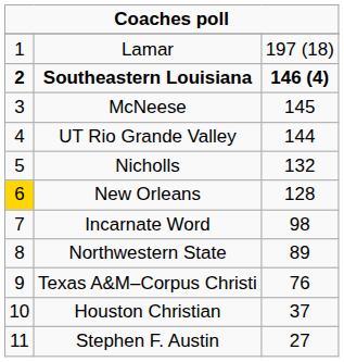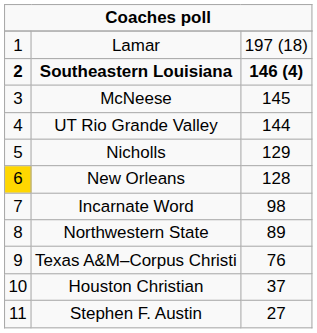Nicholls | column 3: 132 -> 129
